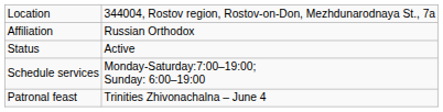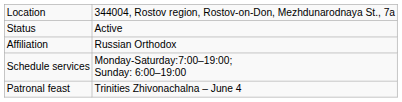rows swapped: Affiliation <-> Status
